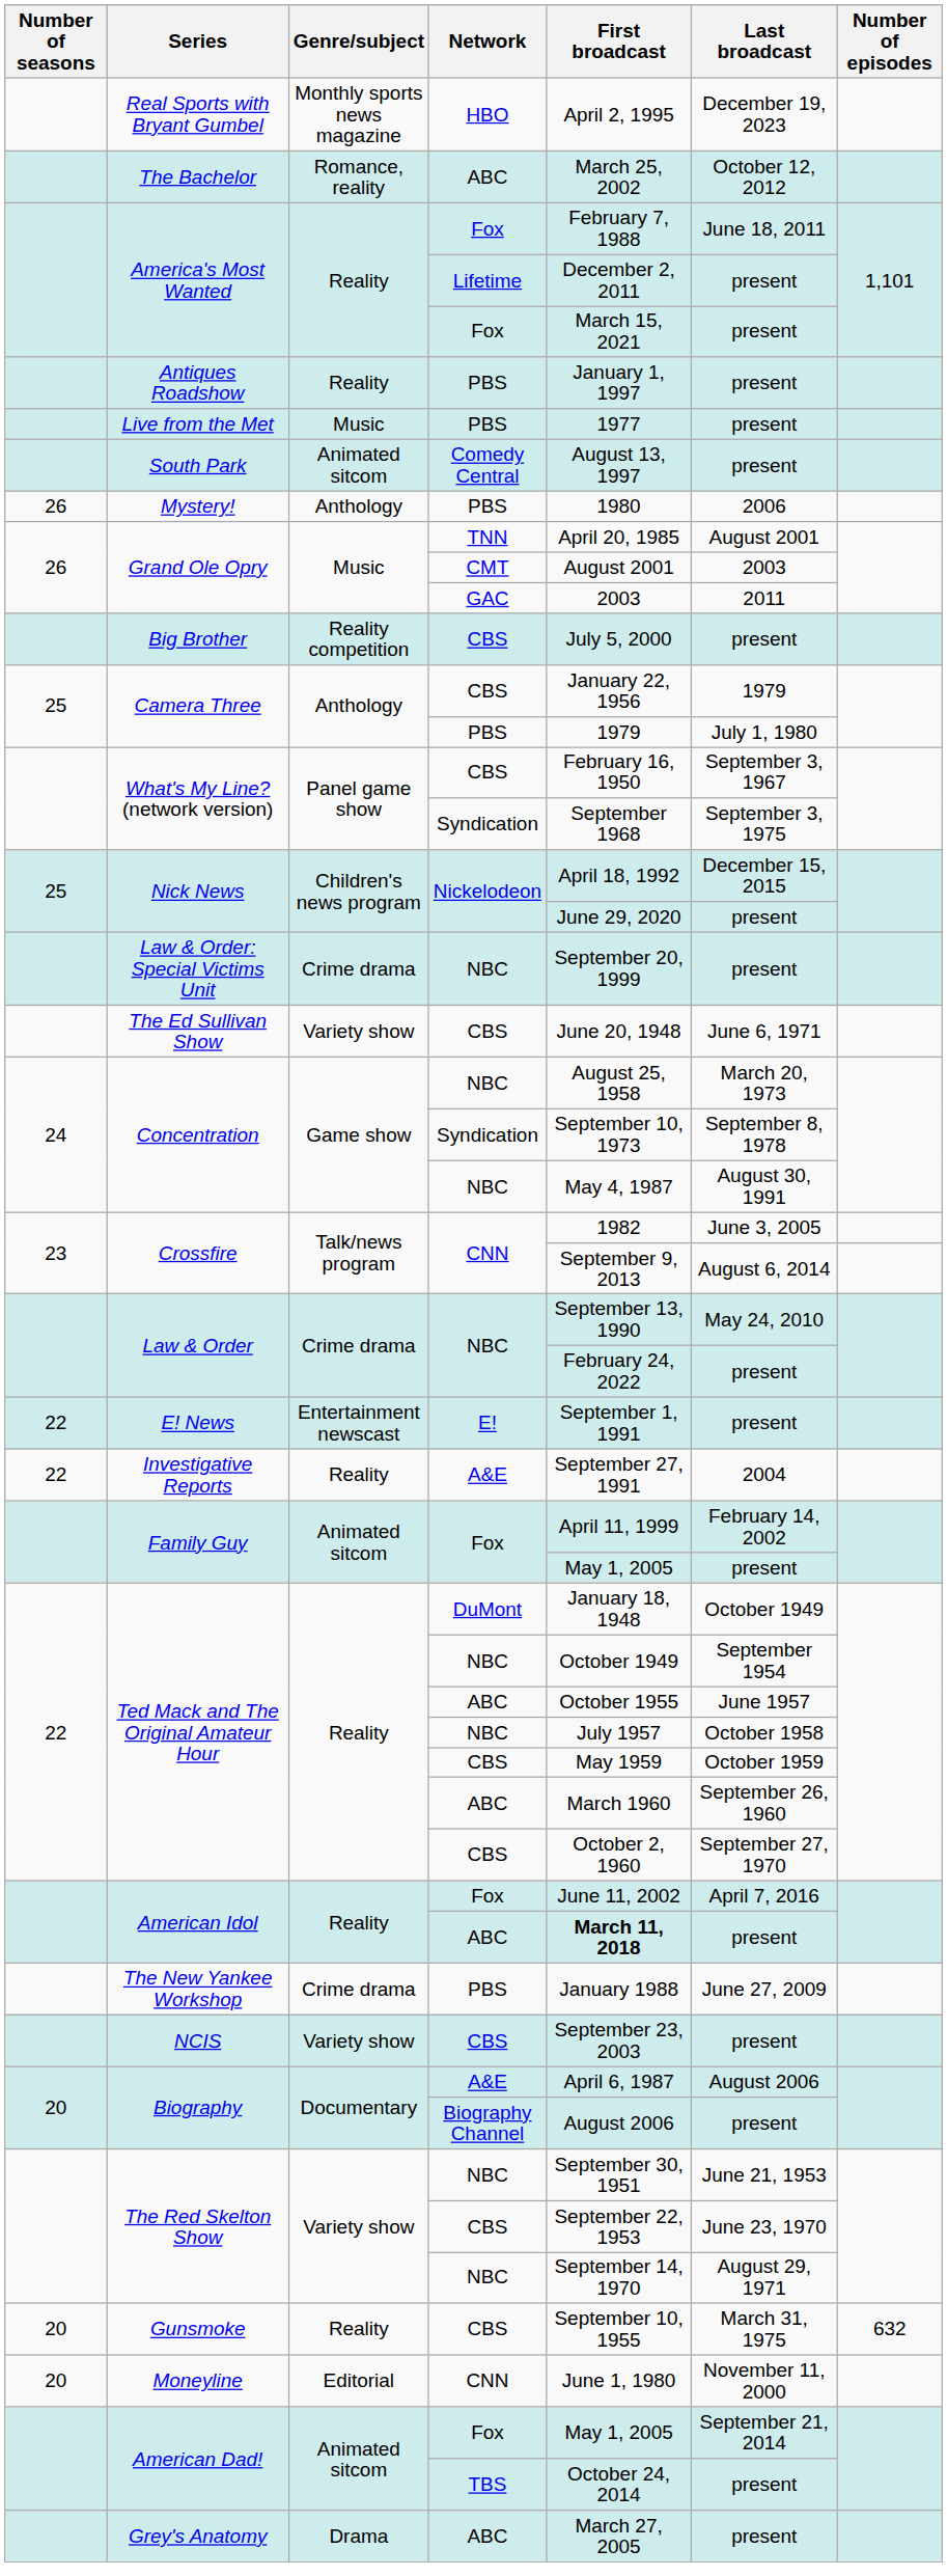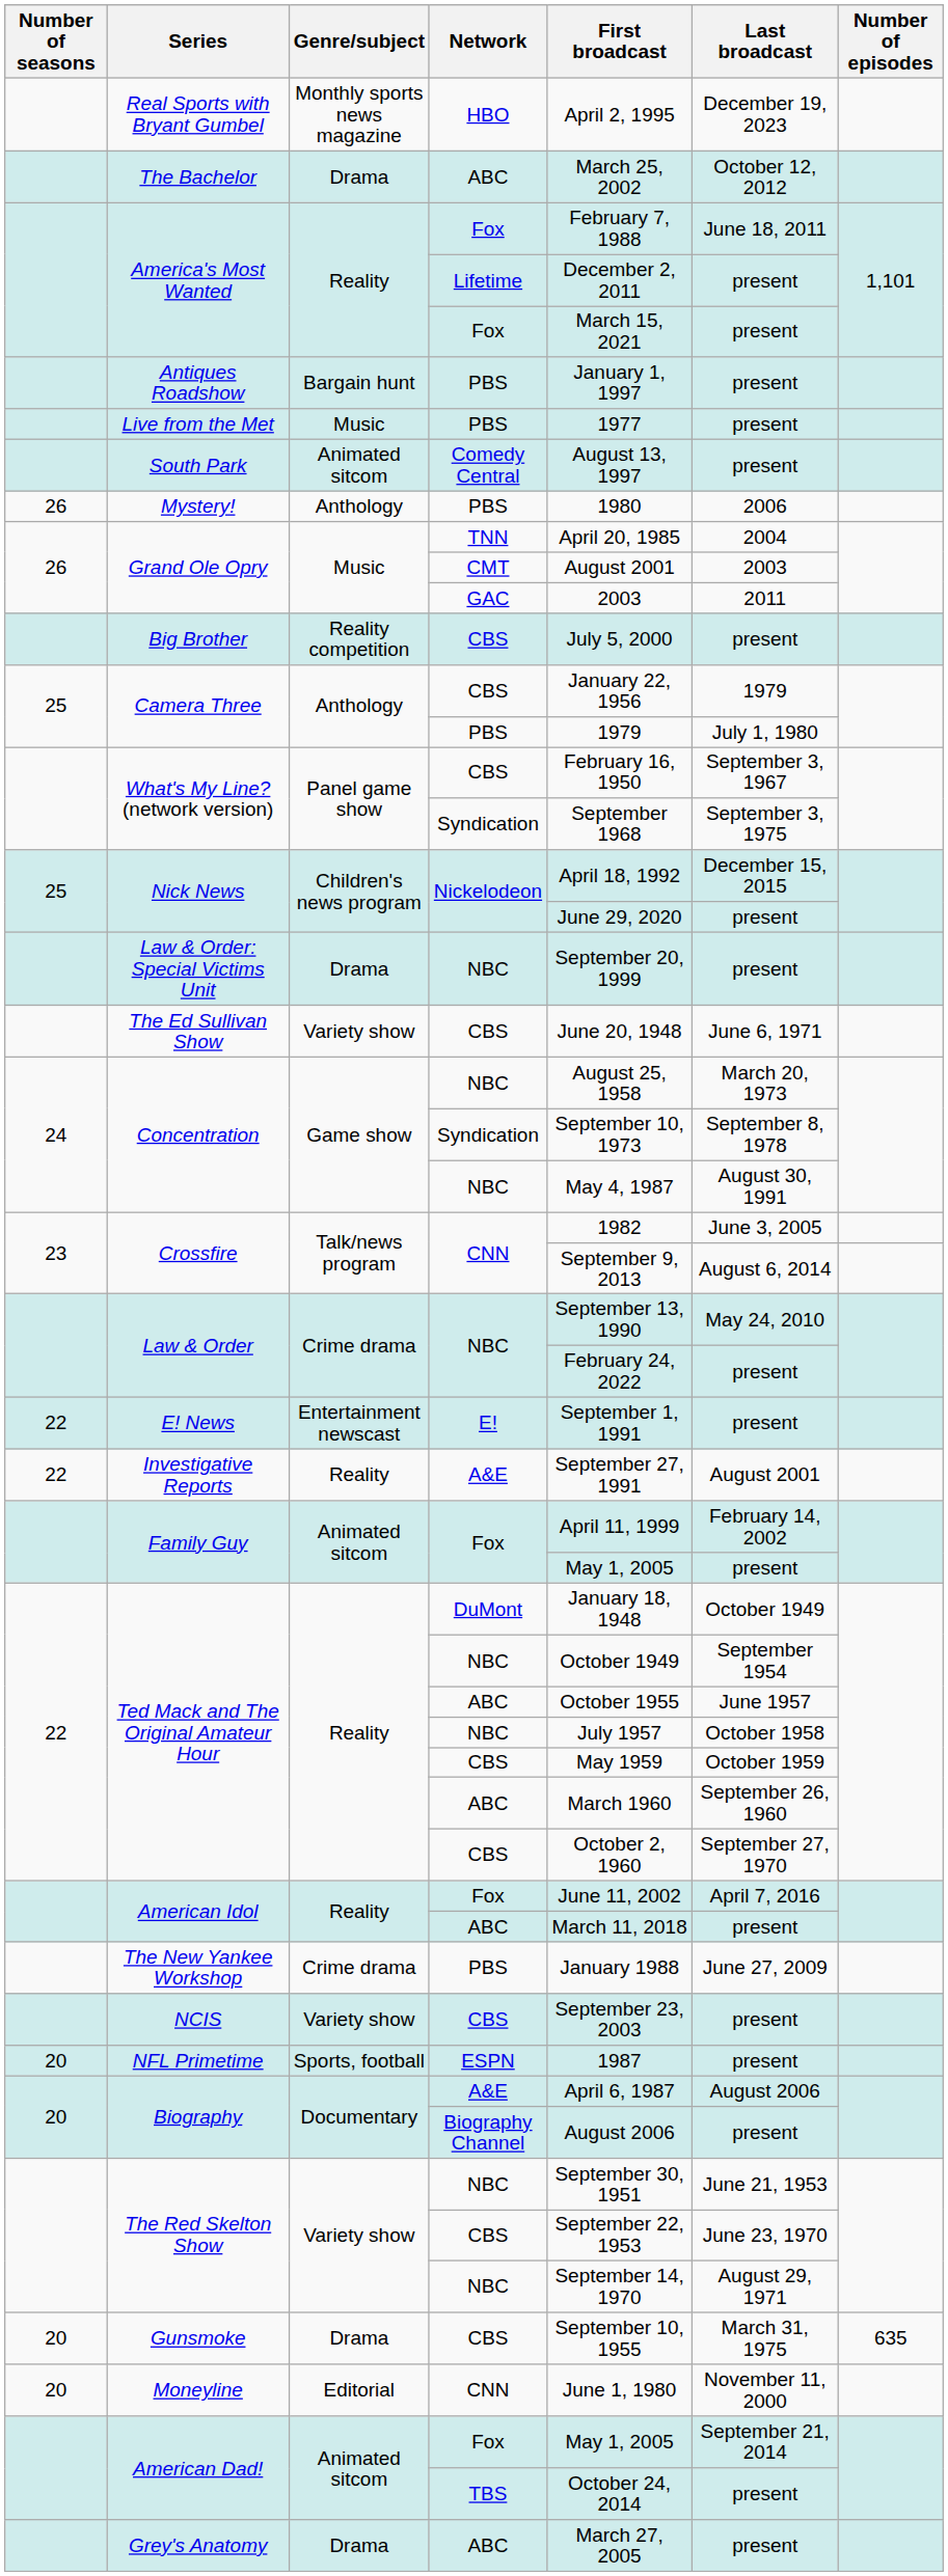The Bachelor | Genre/subject: Romance, reality -> Drama
Antiques Roadshow | Genre/subject: Reality -> Bargain hunt
Grand Ole Opry / TNN | Last broadcast: August 2001 -> 2004
Law & Order: Special Victims Unit | Genre/subject: Crime drama -> Drama
Investigative Reports | Last broadcast: 2004 -> August 2001
American Idol / ABC | First broadcast: bold -> normal
+ row: 20 | NFL Primetime | Sports, football | ESPN | 1987 | present
Gunsmoke | Genre/subject: Reality -> Drama
Gunsmoke | Number of episodes: 632 -> 635
